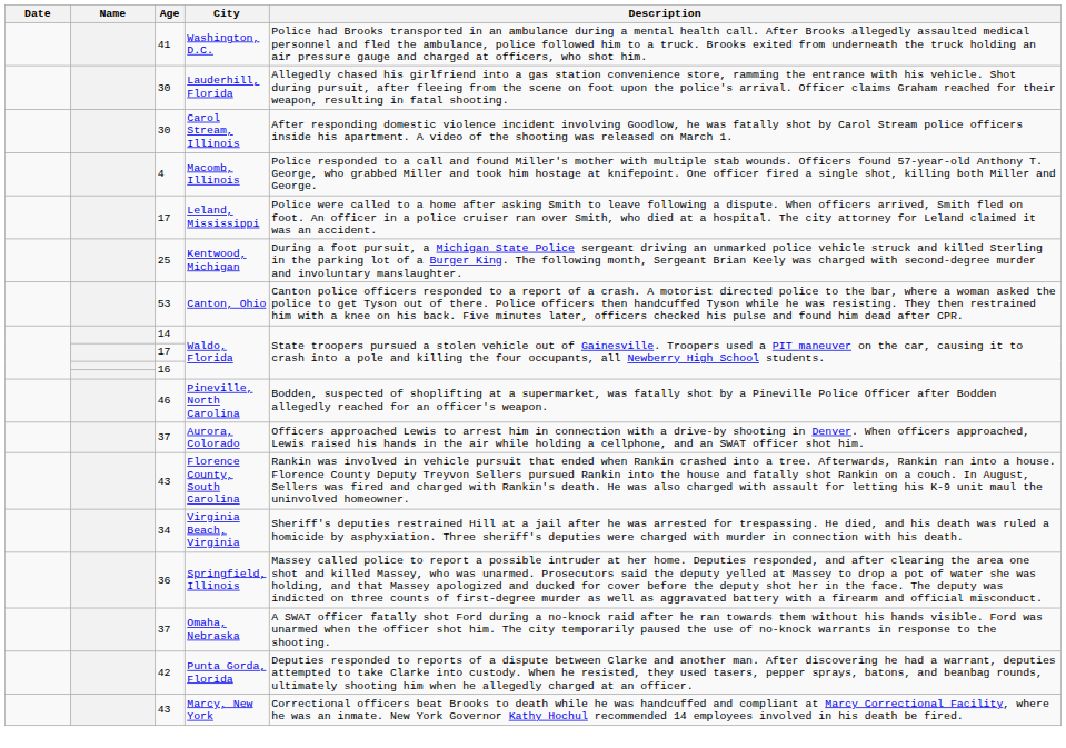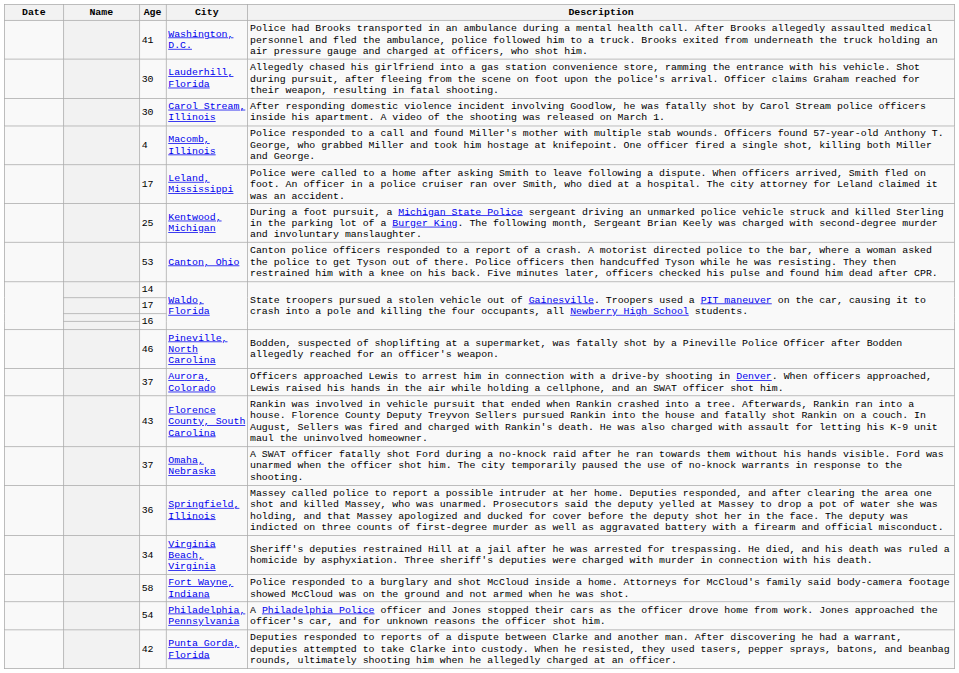rows swapped: Virginia Beach, Virginia <-> Omaha, Nebraska
+ row: 58 | Fort Wayne, Indiana | Police responded to a burglary and shot McCloud inside a home. Attorneys for McCloud's family said body-camera footage showed McCloud was on the ground and not armed when he was shot.
+ row: 54 | Philadelphia, Pennsylvania | A Philadelphia Police officer and Jones stopped their cars as the officer drove home from work. Jones approached the officer's car, and for unknown reasons the officer shot him.
- row: 43 | Marcy, New York | Correctional officers beat Brooks to death while he was handcuffed and compliant at Marcy Correctional Facility, where he was an inmate. New York Governor Kathy Hochul recommended 14 employees involved in his death be fired.
